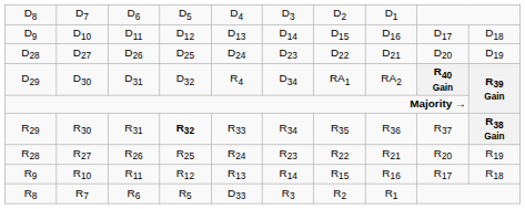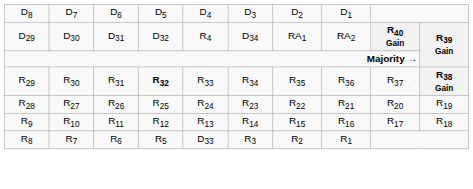- row: D9 | D10 | D11 | D12 | D13 | D14 | D15 | D16 | D17 | D18
- row: D28 | D27 | D26 | D25 | D24 | D23 | D22 | D21 | D20 | D19
